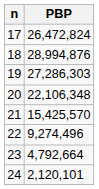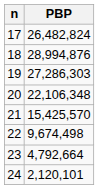17 | PBP: 26,472,824 -> 26,482,824
22 | PBP: 9,274,496 -> 9,674,498
